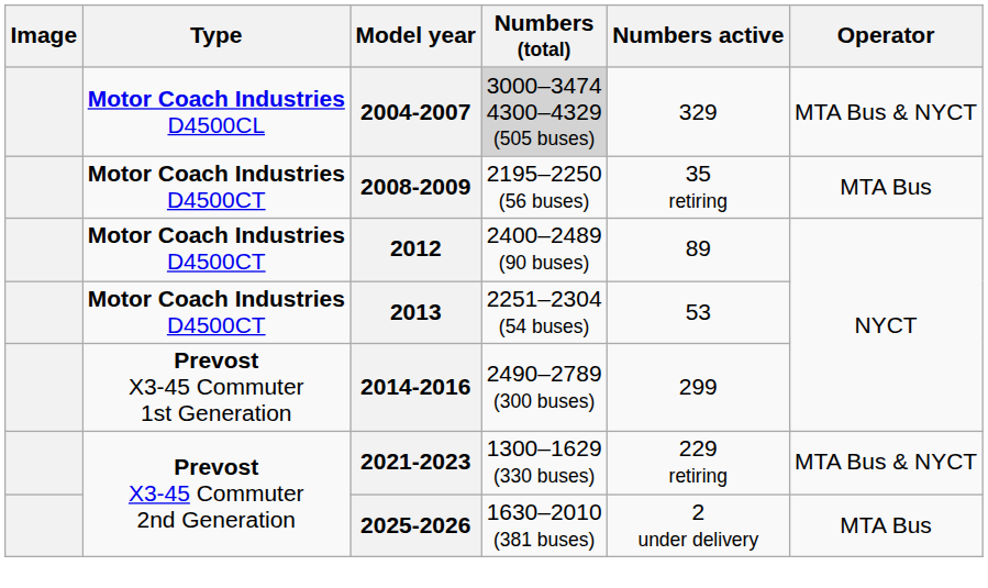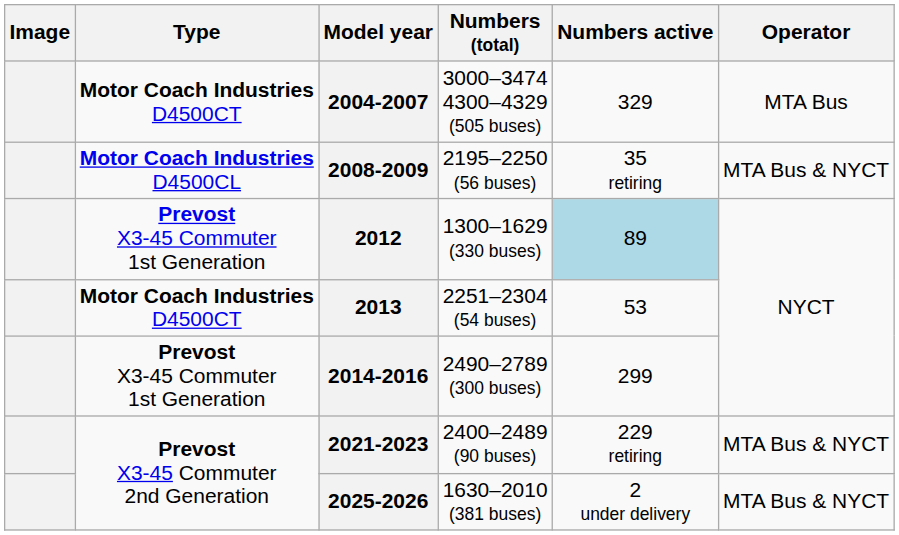2004-2007 | Type: Motor Coach Industries D4500CL -> Motor Coach Industries D4500CT
2004-2007 | Numbers (total): lightgrey background -> no background
2004-2007 | Operator: MTA Bus & NYCT -> MTA Bus
2008-2009 | Type: Motor Coach Industries D4500CT -> Motor Coach Industries D4500CL
2008-2009 | Operator: MTA Bus -> MTA Bus & NYCT
2012 | Type: Motor Coach Industries D4500CT -> Prevost X3-45 Commuter 1st Generation
2012 | Numbers (total): 2400–2489 (90 buses) -> 1300–1629 (330 buses)
2012 | Numbers active: no background -> lightblue background
2021-2023 | Numbers (total): 1300–1629 (330 buses) -> 2400–2489 (90 buses)
2025-2026 | Operator: MTA Bus -> MTA Bus & NYCT
